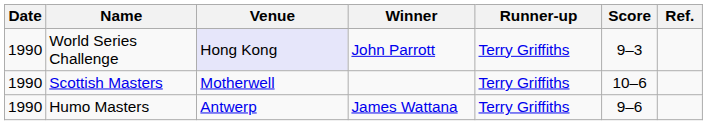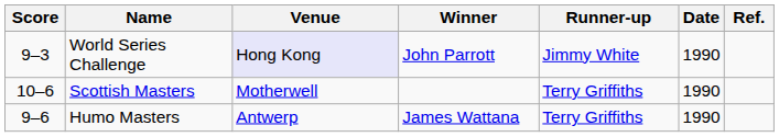columns swapped: Date <-> Score
World Series Challenge | Runner-up: Terry Griffiths -> Jimmy White
